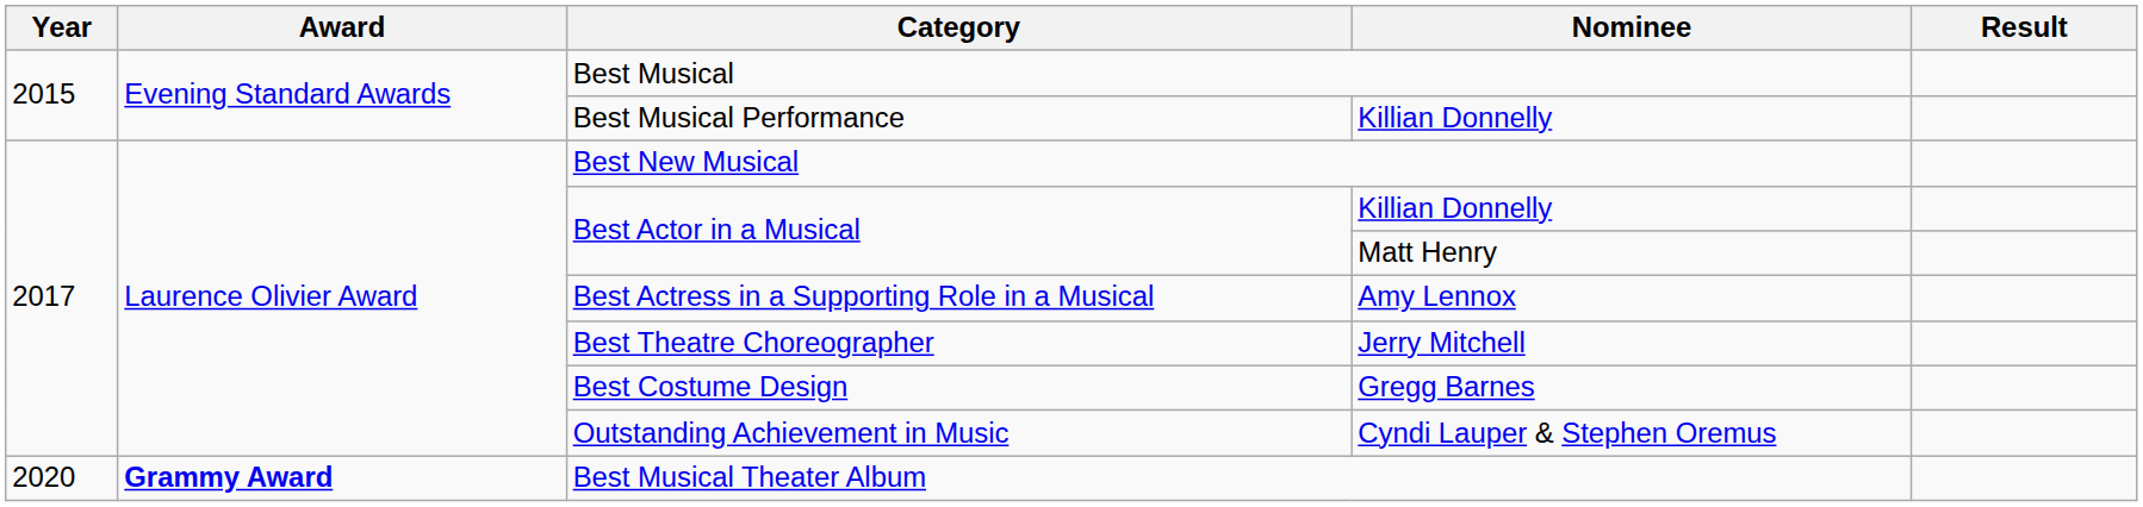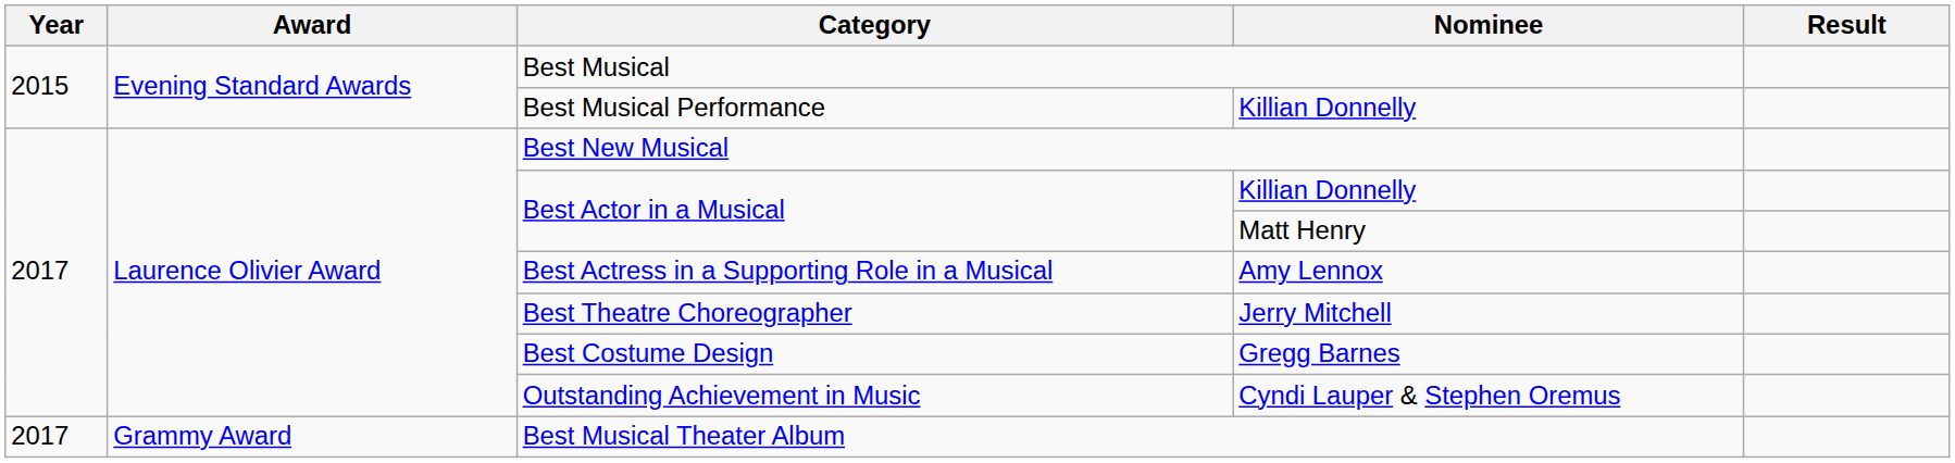Best Musical Theater Album | Year: 2020 -> 2017
Best Musical Theater Album | Award: bold -> normal
